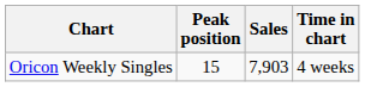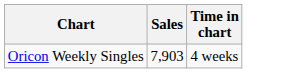- column: Peak position | 15
